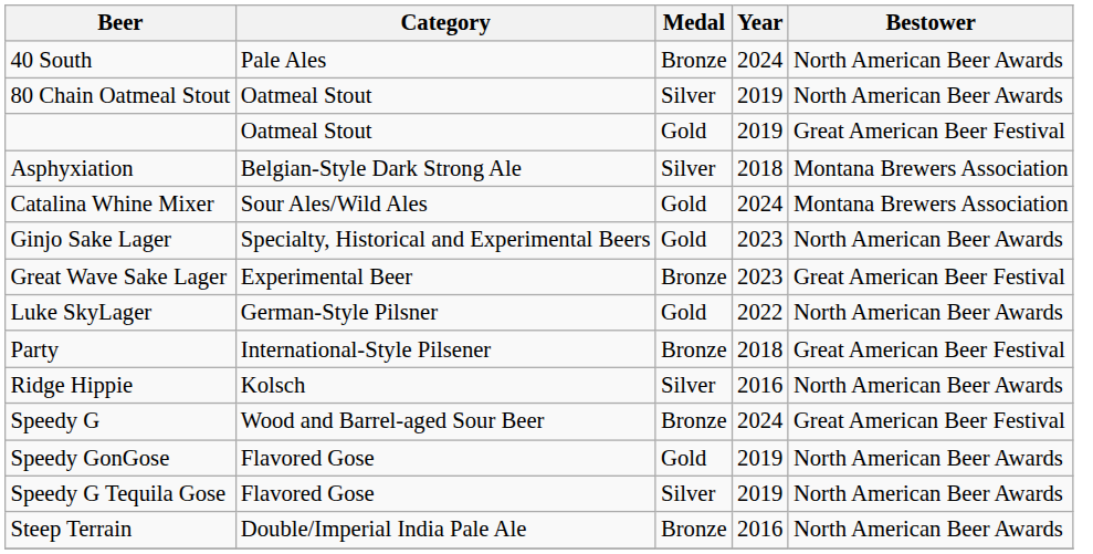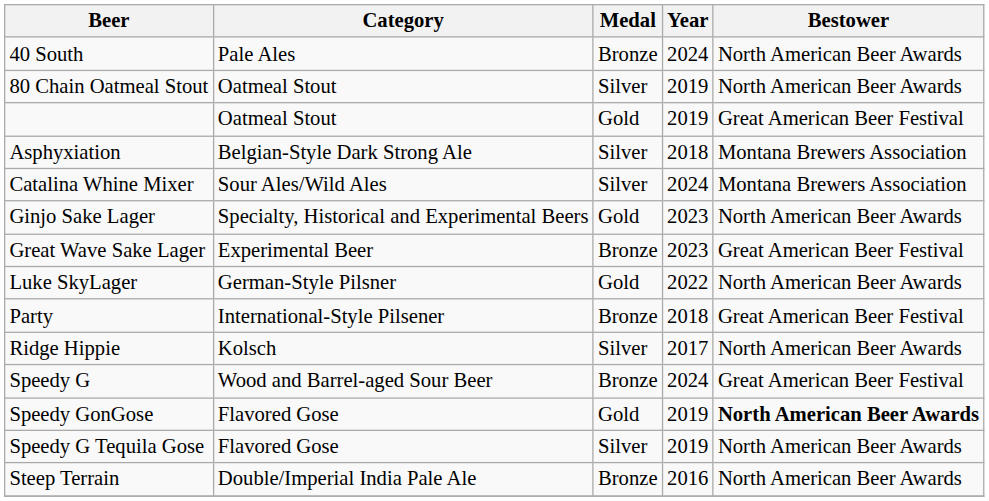Catalina Whine Mixer | Medal: Gold -> Silver
Ridge Hippie | Year: 2016 -> 2017
Speedy GonGose | Bestower: normal -> bold
